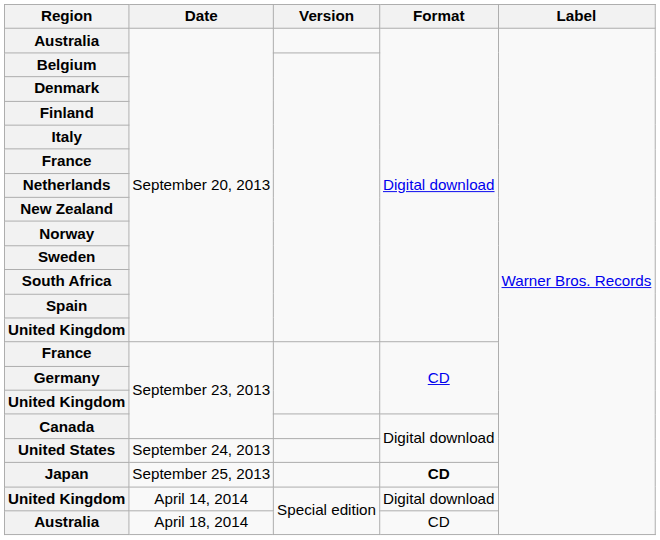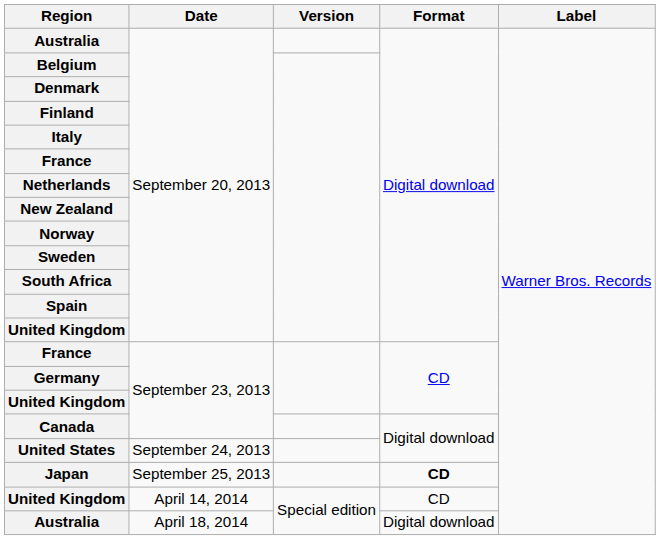United Kingdom / April 14, 2014 | Format: Digital download -> CD
Australia / April 18, 2014 | Format: CD -> Digital download
